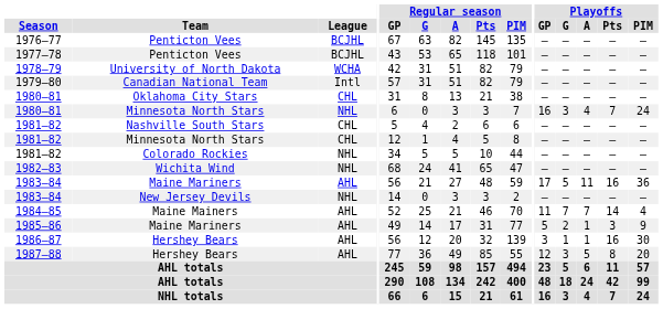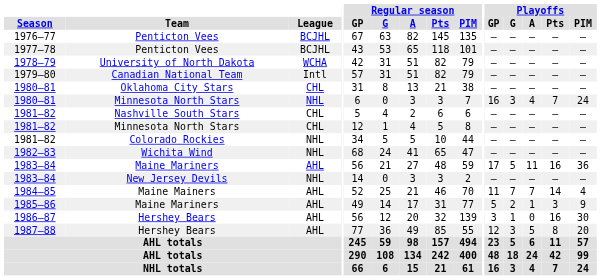1986–87 | Playoffs / A: 1 -> 0
